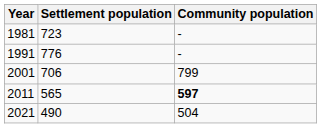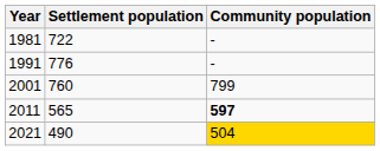1981 | Settlement population: 723 -> 722
2001 | Settlement population: 706 -> 760
2021 | Community population: no background -> gold background
